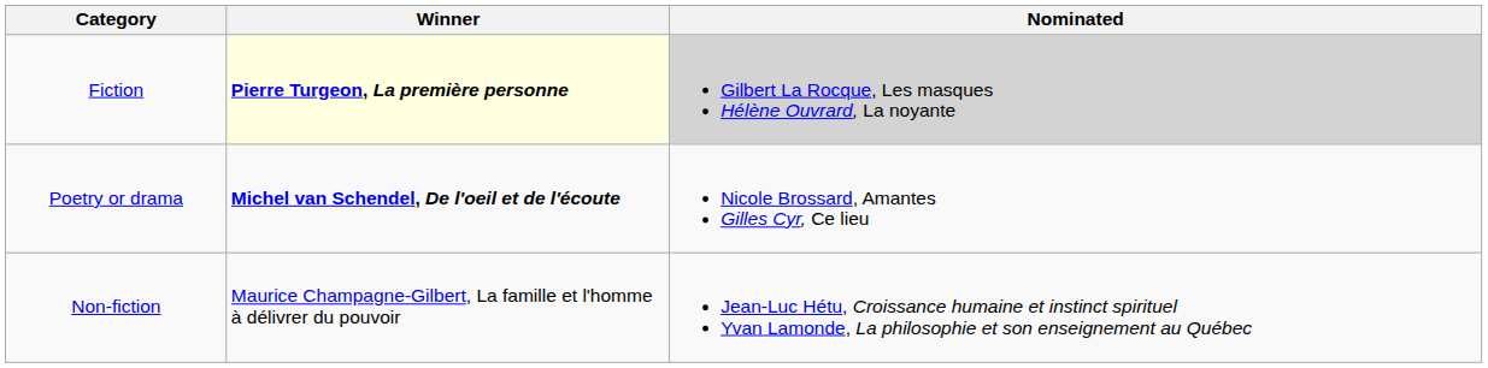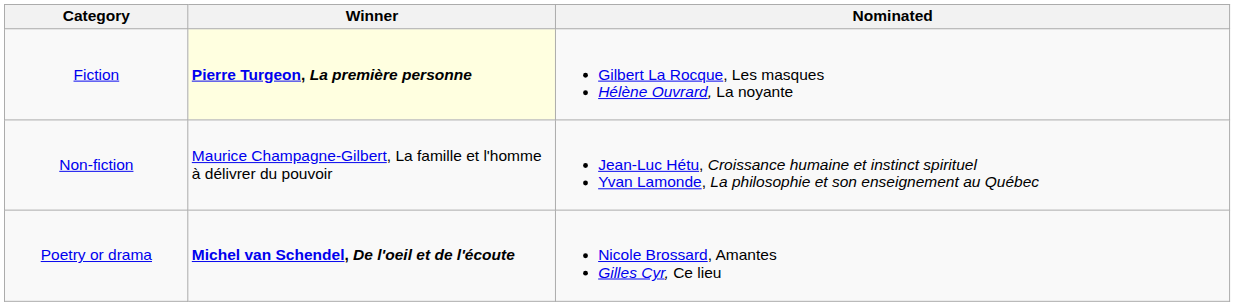Fiction | Nominated: lightgrey background -> no background
rows swapped: Non-fiction <-> Poetry or drama
